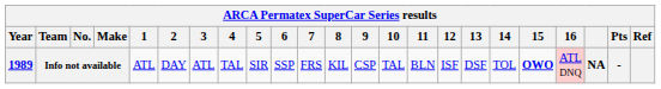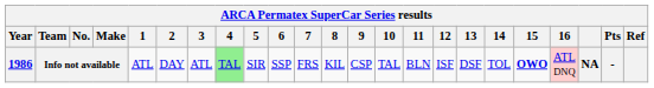Info not available | Year: 1989 -> 1986
Info not available | 4: no background -> lightgreen background
